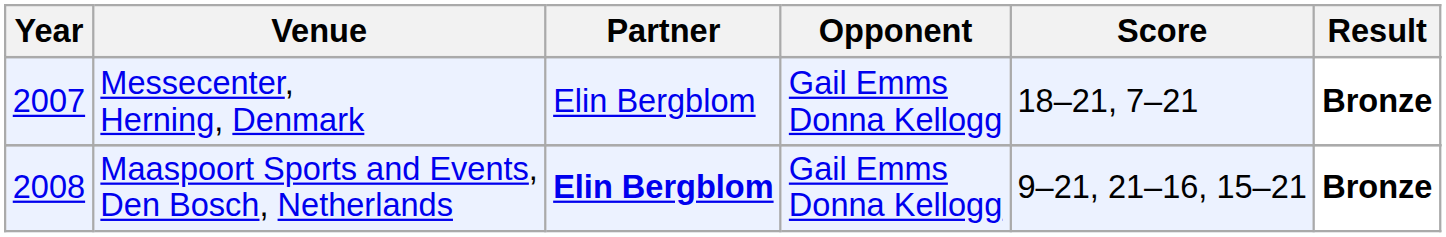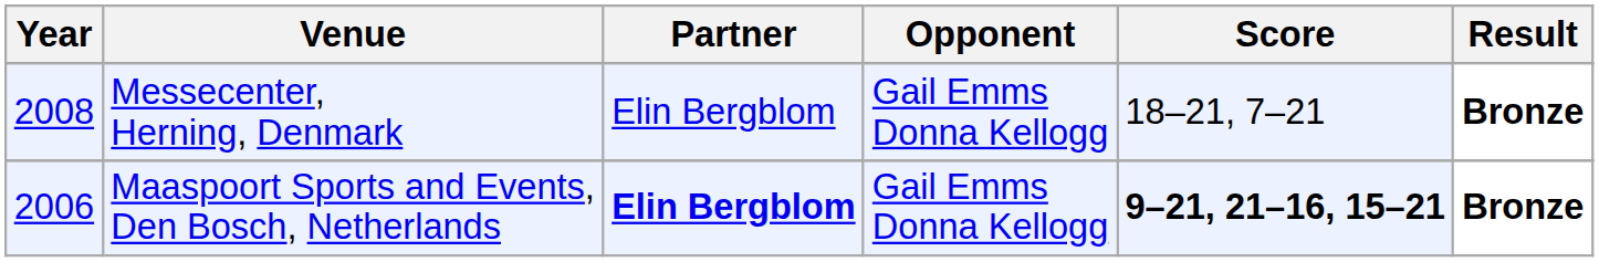Messecenter, Herning, Denmark | Year: 2007 -> 2008
Maaspoort Sports and Events, Den Bosch, Netherlands | Year: 2008 -> 2006
Maaspoort Sports and Events, Den Bosch, Netherlands | Score: normal -> bold
